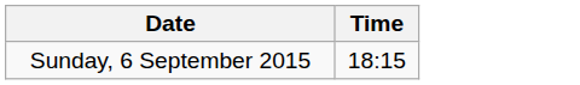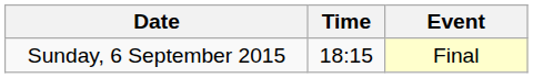+ column: Event | Final
